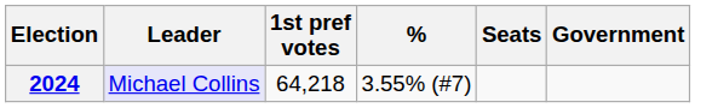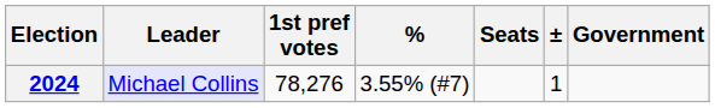+ column: ± | 1
2024 | 1st pref votes: 64,218 -> 78,276
